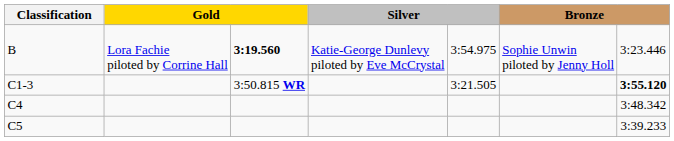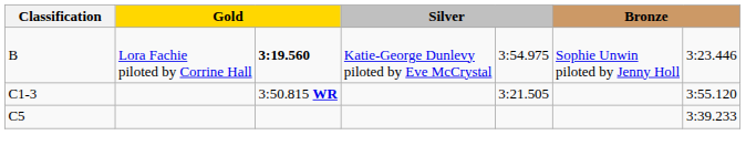C1-3 | column 7: bold -> normal
- row: C4 | 3:48.342
